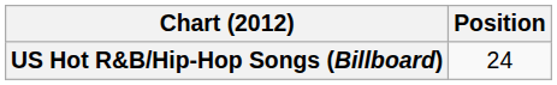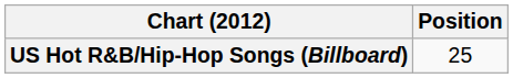US Hot R&B/Hip-Hop Songs (Billboard) | Position: 24 -> 25
